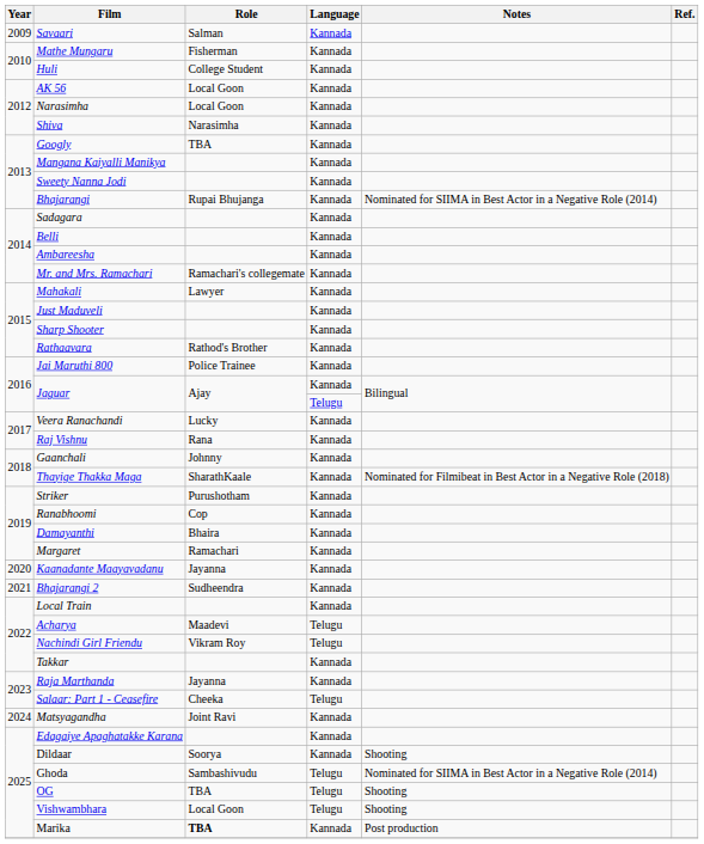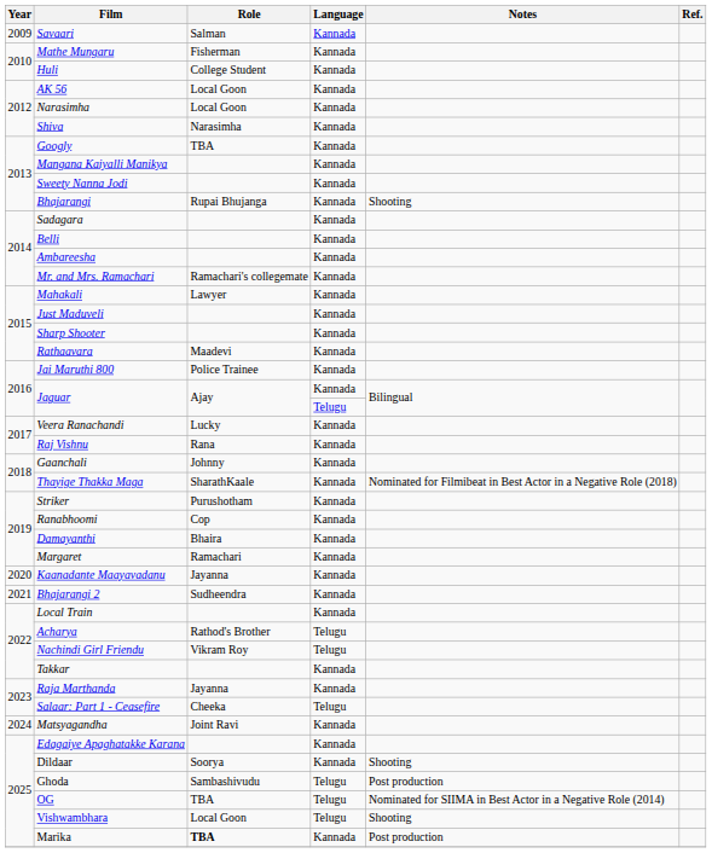Bhajarangi | Notes: Nominated for SIIMA in Best Actor in a Negative Role (2014) -> Shooting
Rathaavara | Role: Rathod's Brother -> Maadevi
Acharya | Role: Maadevi -> Rathod's Brother
Ghoda | Notes: Nominated for SIIMA in Best Actor in a Negative Role (2014) -> Post production
OG | Notes: Shooting -> Nominated for SIIMA in Best Actor in a Negative Role (2014)
